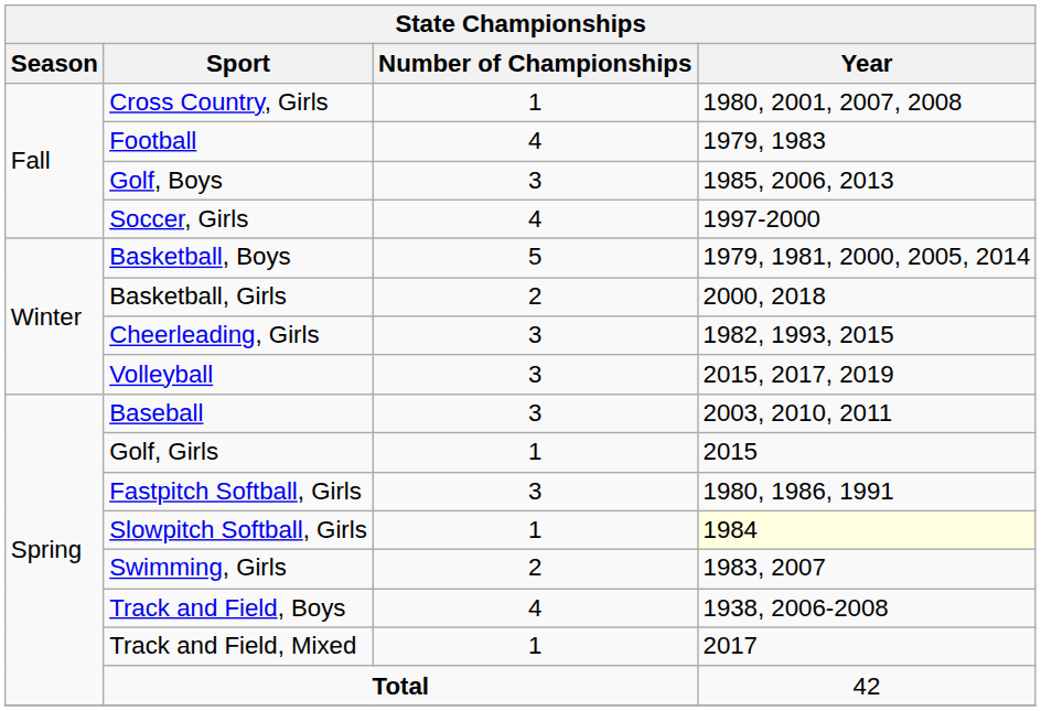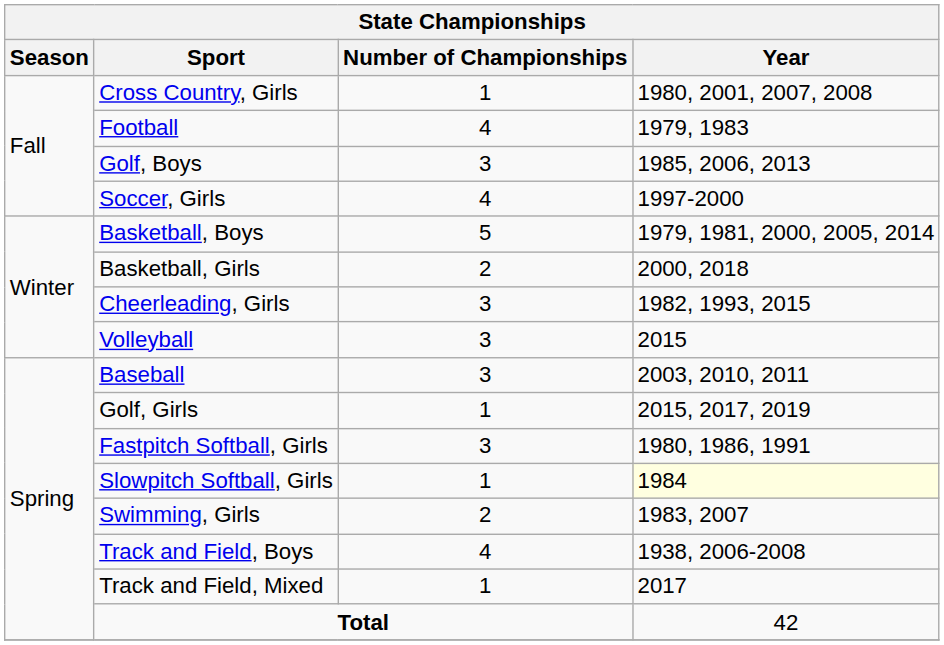Volleyball | Year: 2015, 2017, 2019 -> 2015
Golf, Girls | Year: 2015 -> 2015, 2017, 2019
